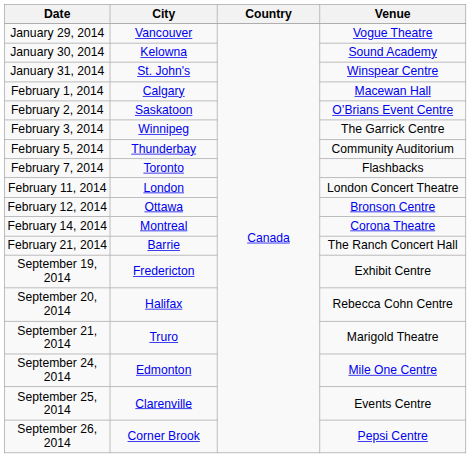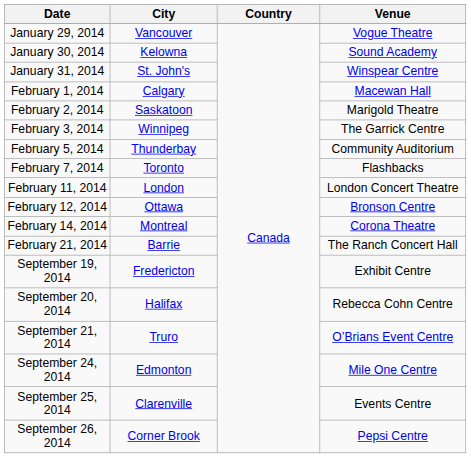February 2, 2014 | Venue: O’Brians Event Centre -> Marigold Theatre
September 21, 2014 | Venue: Marigold Theatre -> O’Brians Event Centre
